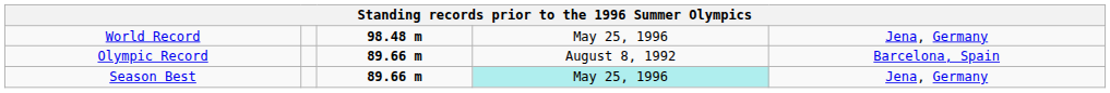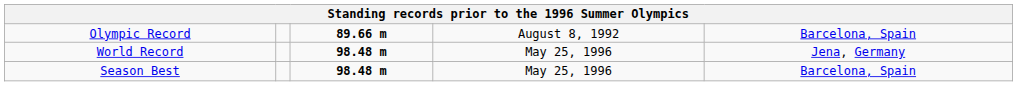rows swapped: World Record <-> Olympic Record
Season Best | column 3: 89.66 m -> 98.48 m
Season Best | column 4: paleturquoise background -> no background
Season Best | column 5: Jena, Germany -> Barcelona, Spain
